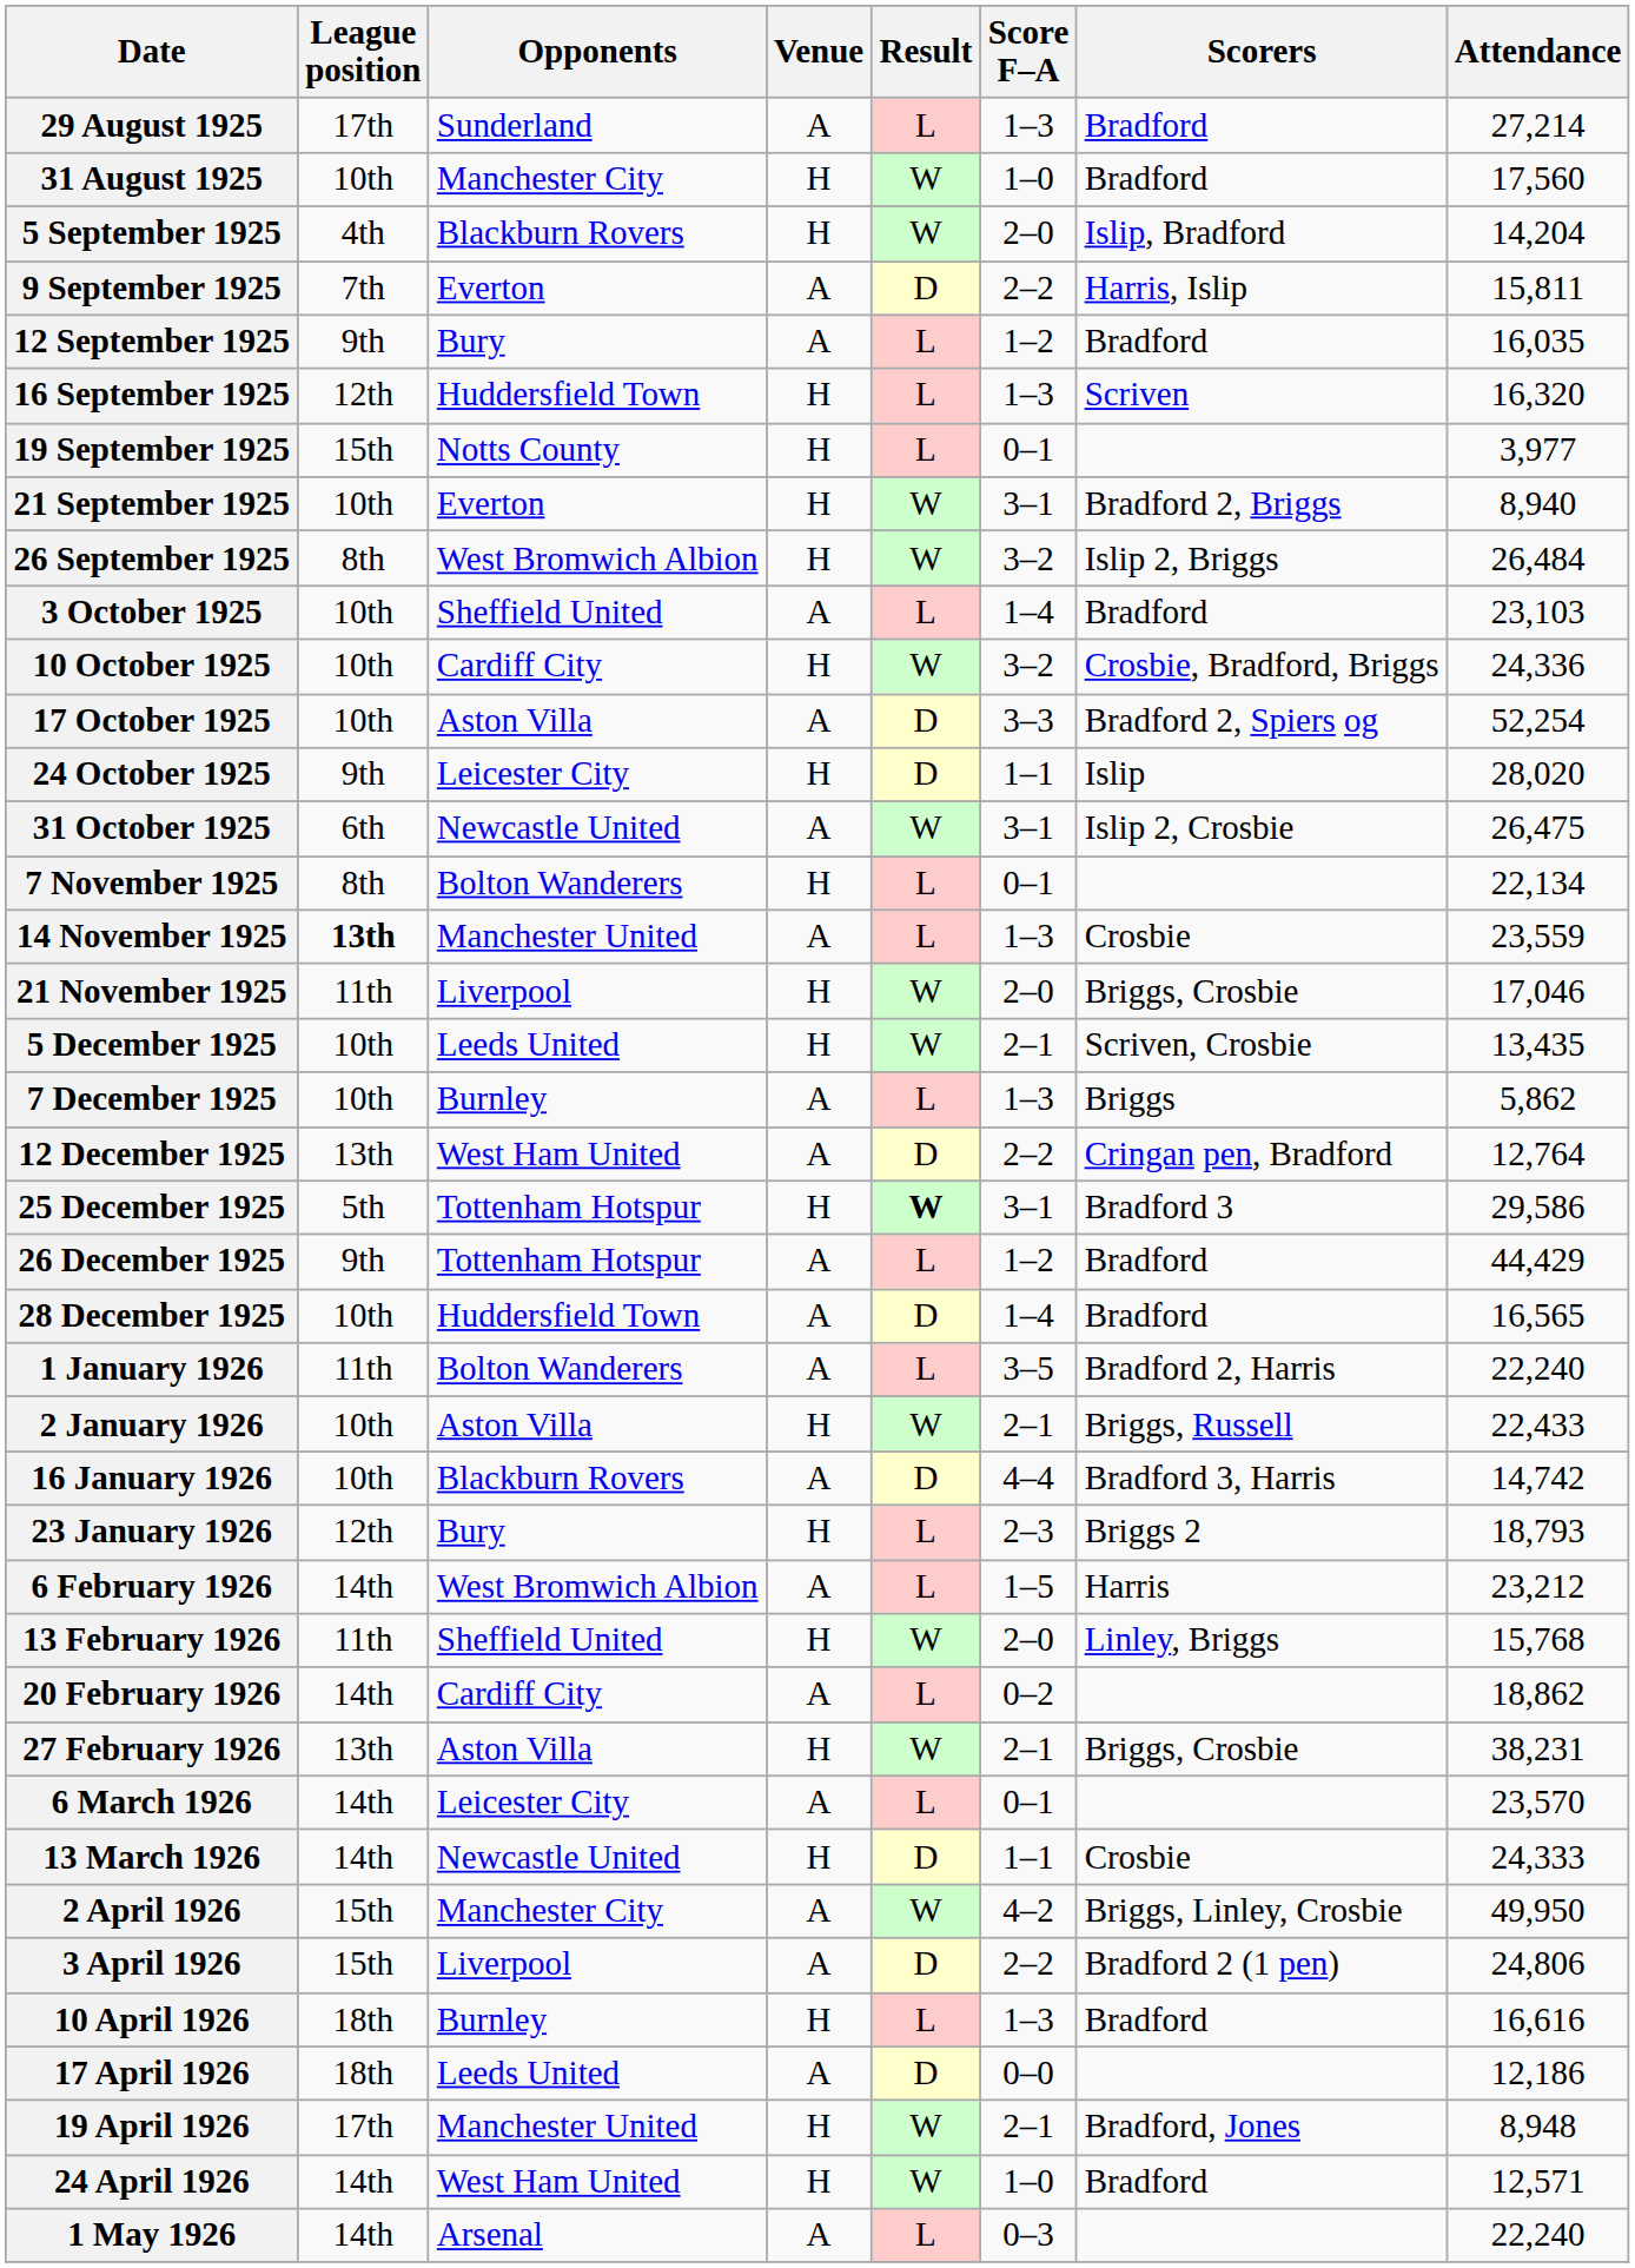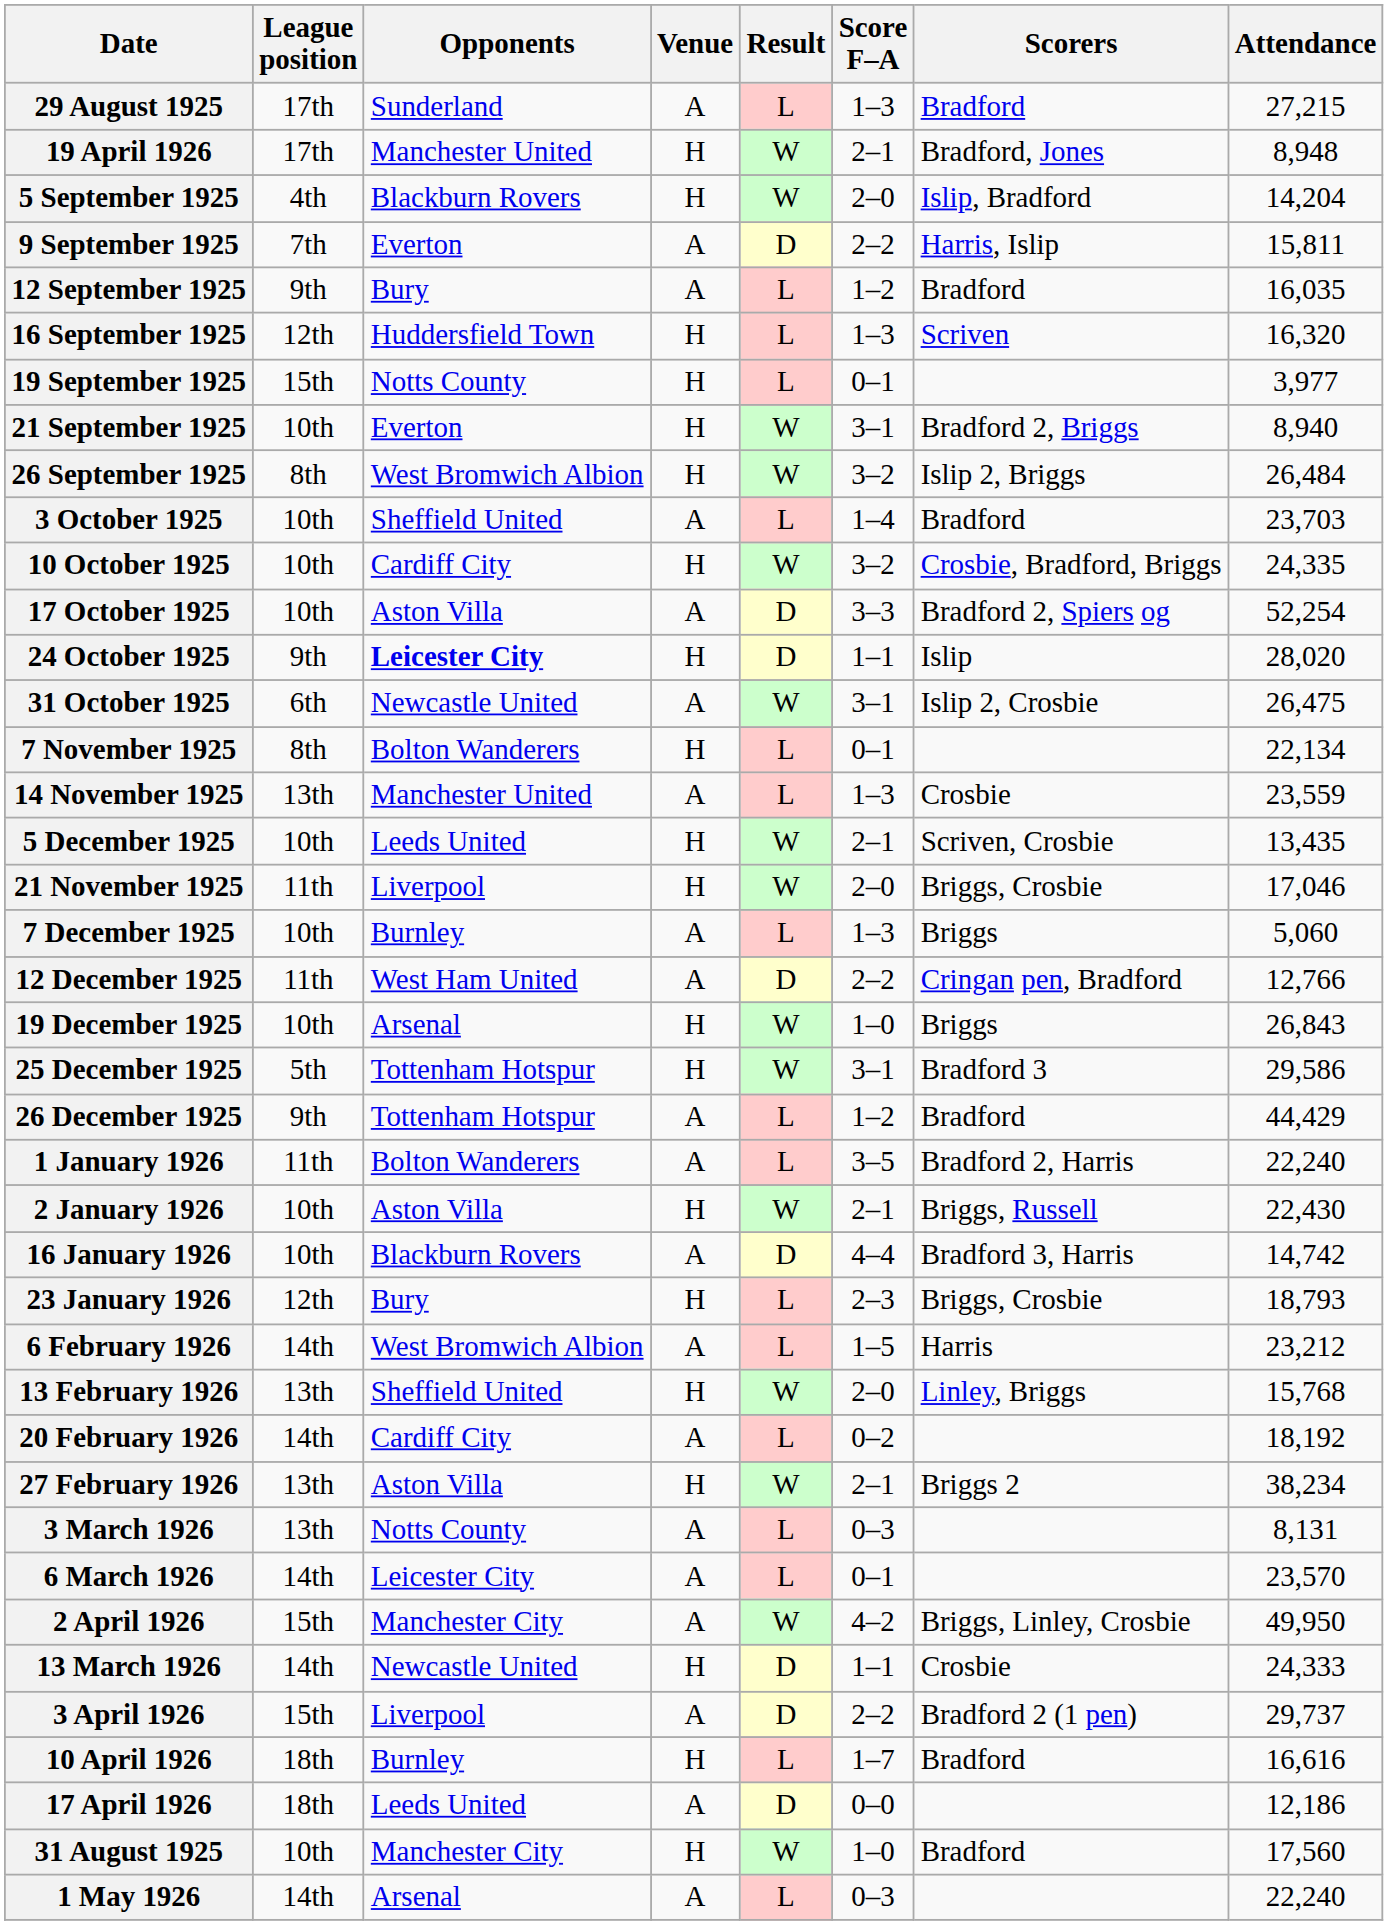29 August 1925 | Attendance: 27,214 -> 27,215
rows swapped: 31 August 1925 <-> 19 April 1926
3 October 1925 | Attendance: 23,103 -> 23,703
10 October 1925 | Attendance: 24,336 -> 24,335
24 October 1925 | Opponents: normal -> bold
14 November 1925 | League position: bold -> normal
rows swapped: 21 November 1925 <-> 5 December 1925
7 December 1925 | Attendance: 5,862 -> 5,060
12 December 1925 | League position: 13th -> 11th
12 December 1925 | Attendance: 12,764 -> 12,766
+ row: 19 December 1925 | 10th | Arsenal | H | W | 1–0 | Briggs | 26,843
25 December 1925 | Result: bold -> normal
- row: 28 December 1925 | 10th | Huddersfield Town | A | D | 1–4 | Bradford | 16,565
2 January 1926 | Attendance: 22,433 -> 22,430
23 January 1926 | Scorers: Briggs 2 -> Briggs, Crosbie
13 February 1926 | League position: 11th -> 13th
20 February 1926 | Attendance: 18,862 -> 18,192
27 February 1926 | Scorers: Briggs, Crosbie -> Briggs 2
27 February 1926 | Attendance: 38,231 -> 38,234
+ row: 3 March 1926 | 13th | Notts County | A | L | 0–3 | 8,131
rows swapped: 13 March 1926 <-> 2 April 1926
3 April 1926 | Attendance: 24,806 -> 29,737
10 April 1926 | Score F–A: 1–3 -> 1–7
- row: 24 April 1926 | 14th | West Ham United | H | W | 1–0 | Bradford | 12,571
